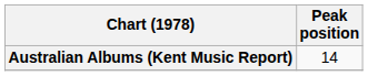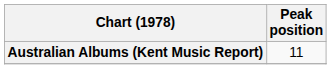Australian Albums (Kent Music Report) | Peak position: 14 -> 11
